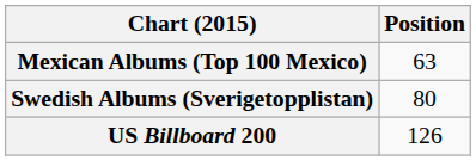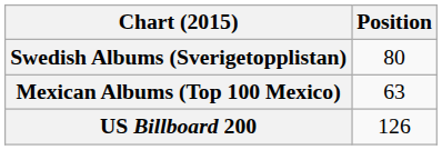rows swapped: Mexican Albums (Top 100 Mexico) <-> Swedish Albums (Sverigetopplistan)
